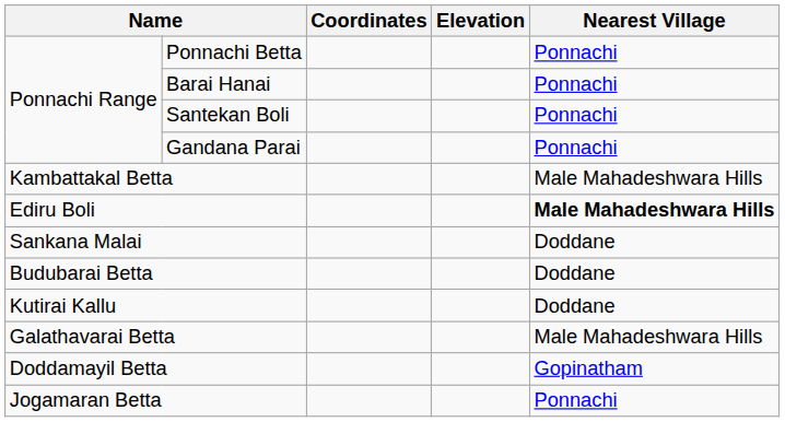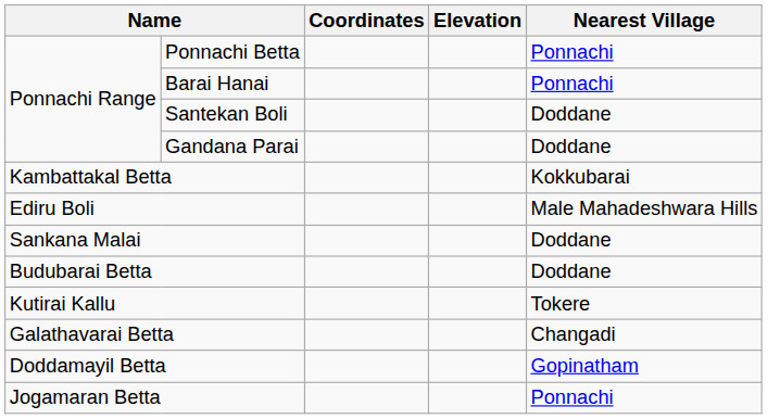Santekan Boli | Nearest Village: Ponnachi -> Doddane
Gandana Parai | Nearest Village: Ponnachi -> Doddane
Kambattakal Betta | Nearest Village: Male Mahadeshwara Hills -> Kokkubarai
Ediru Boli | Nearest Village: bold -> normal
Kutirai Kallu | Nearest Village: Doddane -> Tokere
Galathavarai Betta | Nearest Village: Male Mahadeshwara Hills -> Changadi
